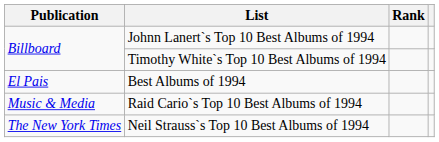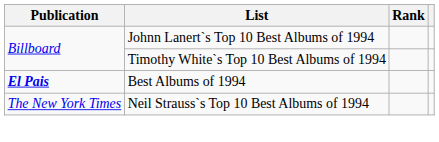Best Albums of 1994 | Publication: normal -> bold
- row: Music & Media | Raid Cario`s Top 10 Best Albums of 1994
